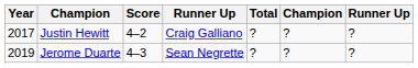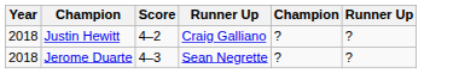- column: Total | ? | ?
Justin Hewitt | Year: 2017 -> 2018
Jerome Duarte | Year: 2019 -> 2018
